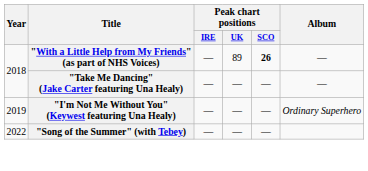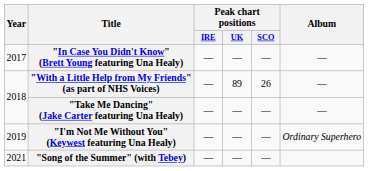+ row: 2017 | "In Case You Didn't Know" (Brett Young featuring Una Healy) | — | — | — | —
"With a Little Help from My Friends" (as part of NHS Voices) | Peak chart positions / SCO: bold -> normal
"Song of the Summer" (with Tebey) | Year: 2022 -> 2021
